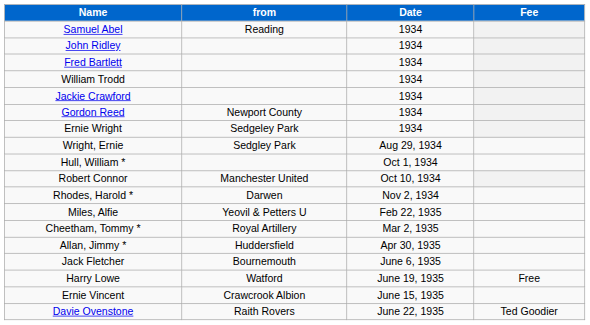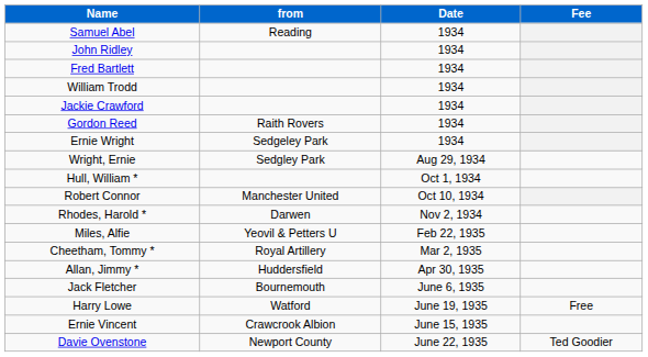Gordon Reed | from: Newport County -> Raith Rovers
Davie Ovenstone | from: Raith Rovers -> Newport County
